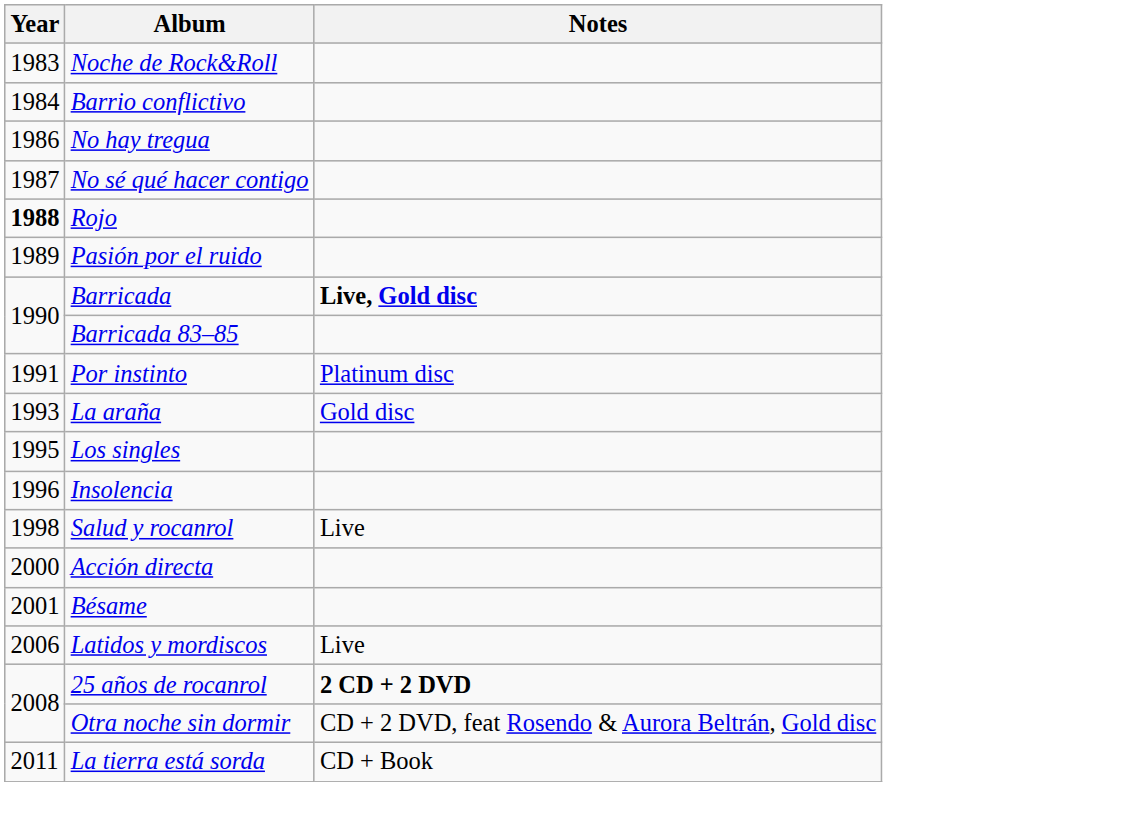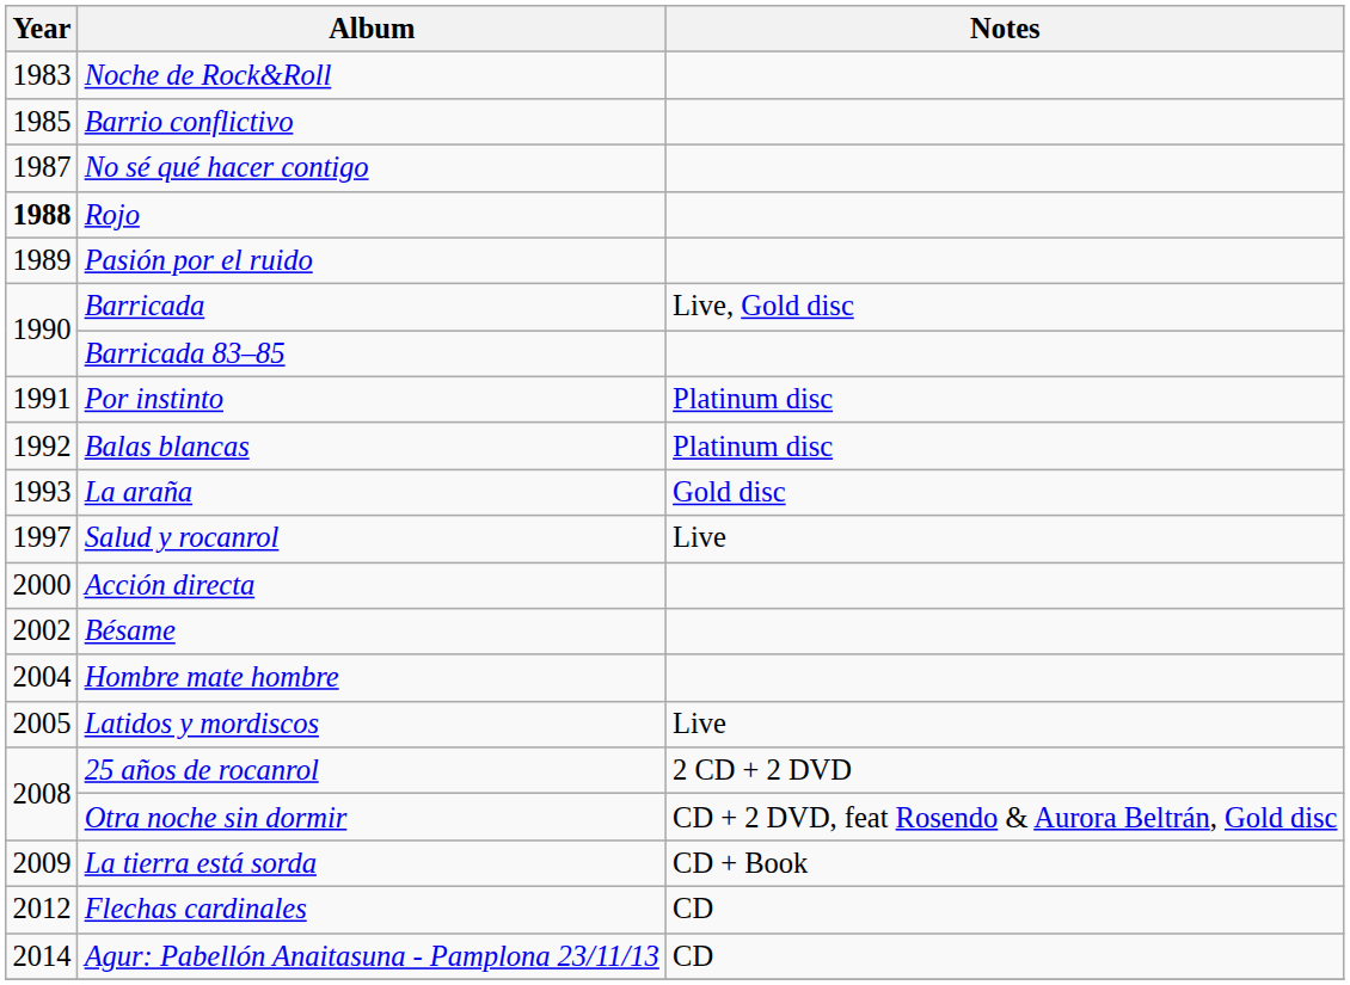Barrio conflictivo | Year: 1984 -> 1985
- row: 1986 | No hay tregua
Barricada | Notes: bold -> normal
+ row: 1992 | Balas blancas | Platinum disc
- row: 1995 | Los singles
- row: 1996 | Insolencia
Salud y rocanrol | Year: 1998 -> 1997
Bésame | Year: 2001 -> 2002
+ row: 2004 | Hombre mate hombre
Latidos y mordiscos | Year: 2006 -> 2005
25 años de rocanrol | Notes: bold -> normal
La tierra está sorda | Year: 2011 -> 2009
+ row: 2012 | Flechas cardinales | CD
+ row: 2014 | Agur: Pabellón Anaitasuna - Pamplona 23/11/13 | CD
